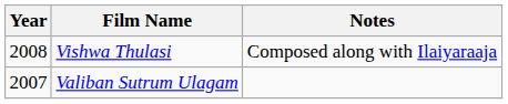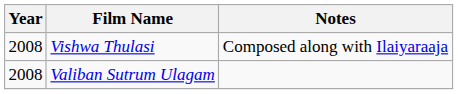Valiban Sutrum Ulagam | Year: 2007 -> 2008
